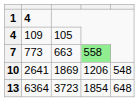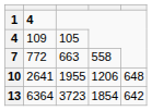7 | column 2: 773 -> 772
7 | column 4: lightgreen background -> no background
10 | column 3: 1869 -> 1955
10 | column 5: 548 -> 648
13 | column 5: 648 -> 642
